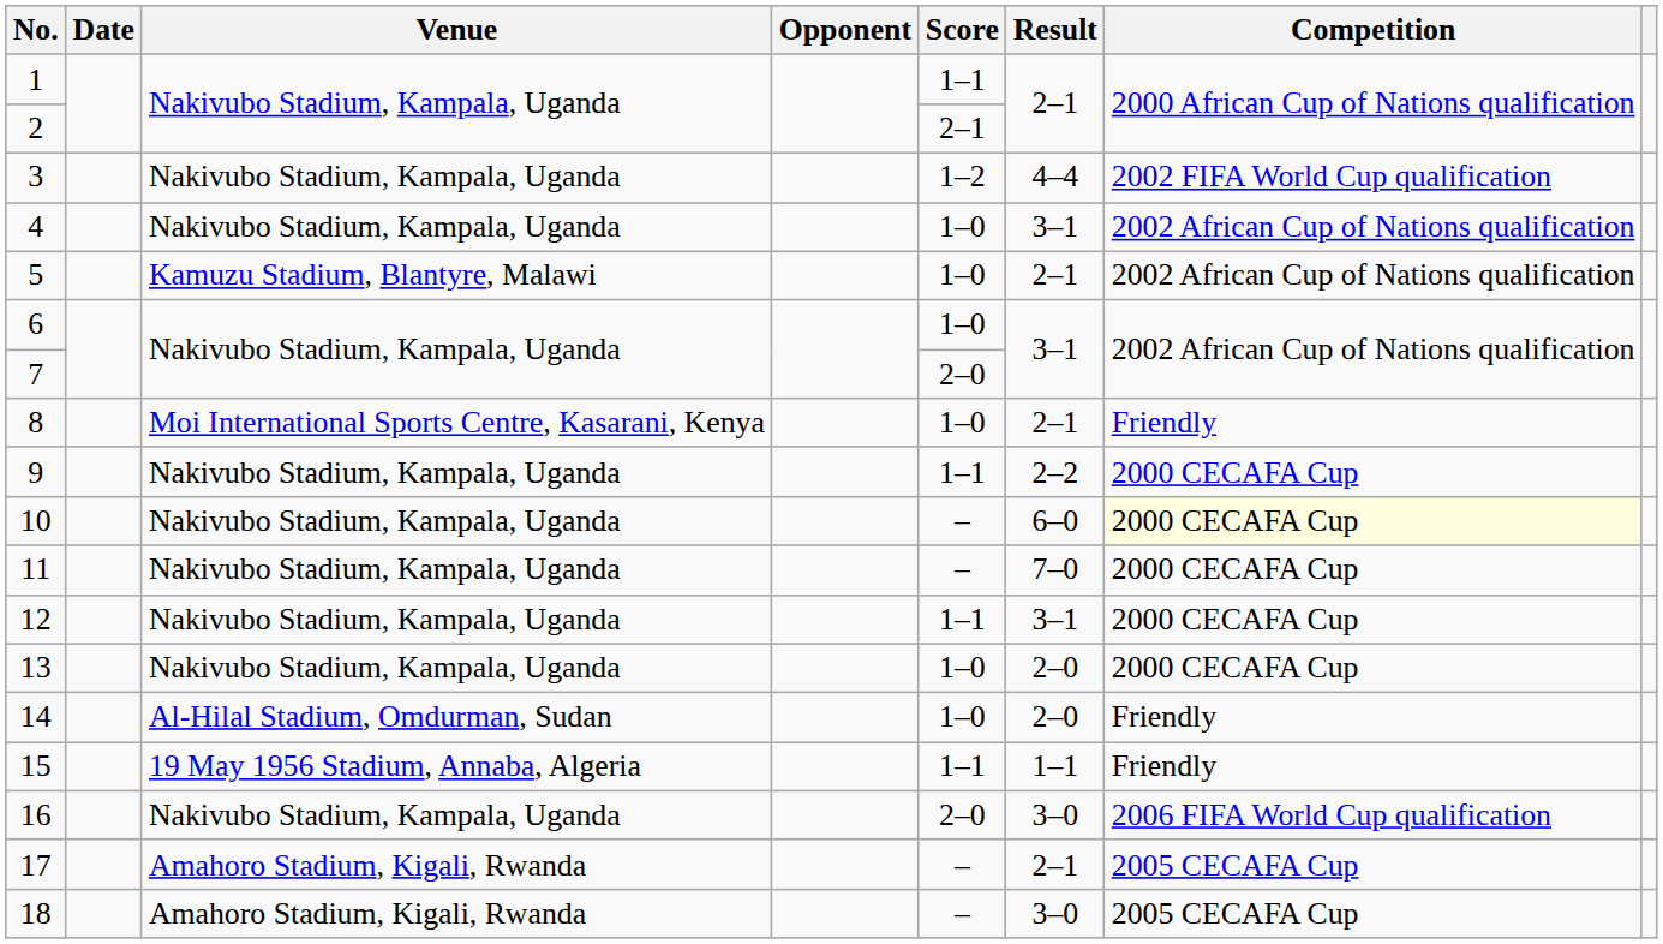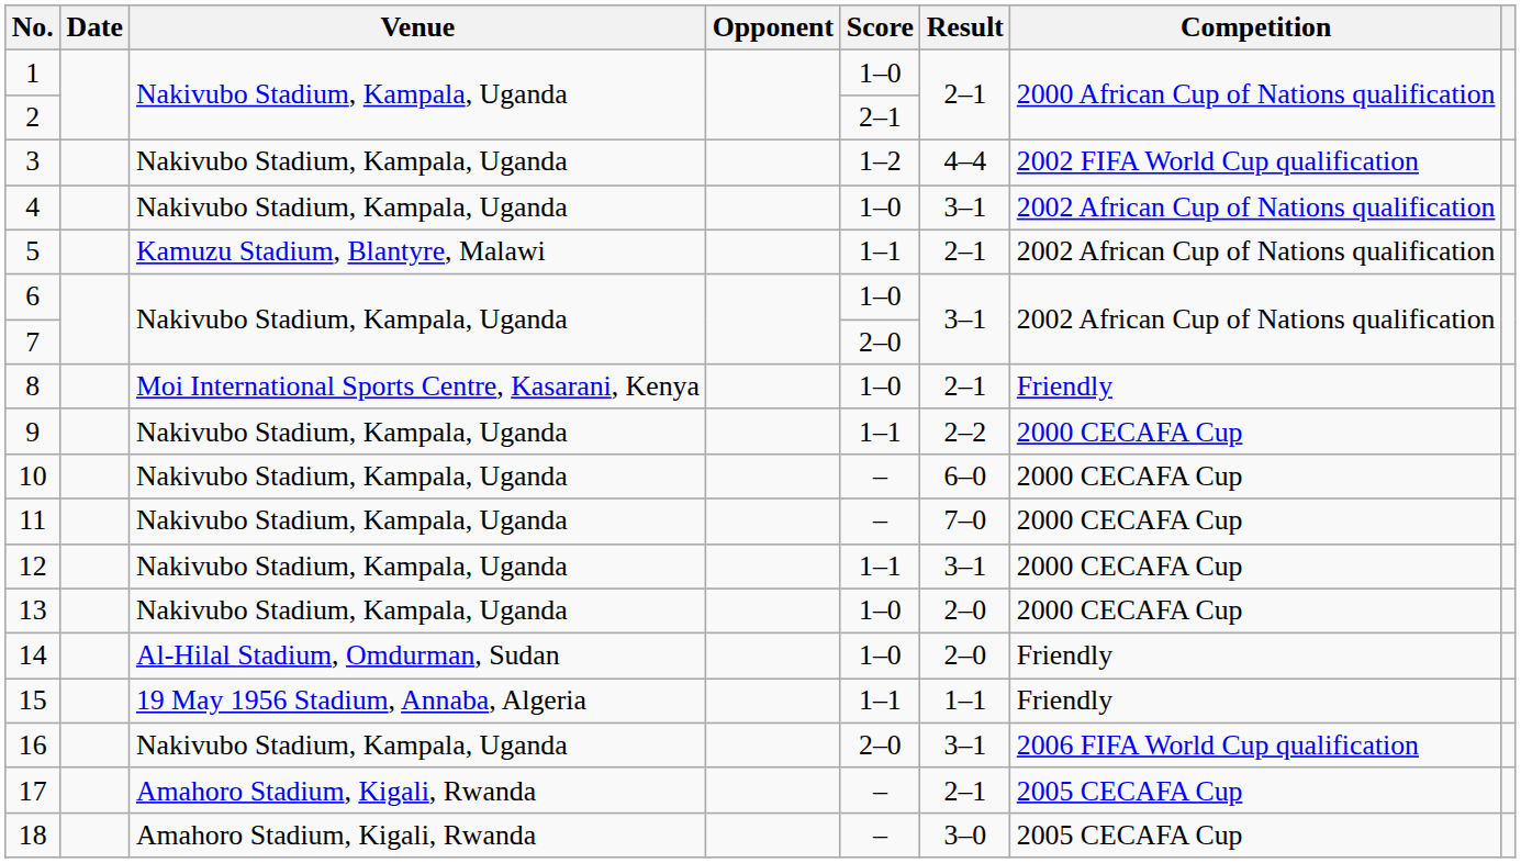1 | Score: 1–1 -> 1–0
5 | Score: 1–0 -> 1–1
10 | Competition: lightyellow background -> no background
16 | Result: 3–0 -> 3–1
